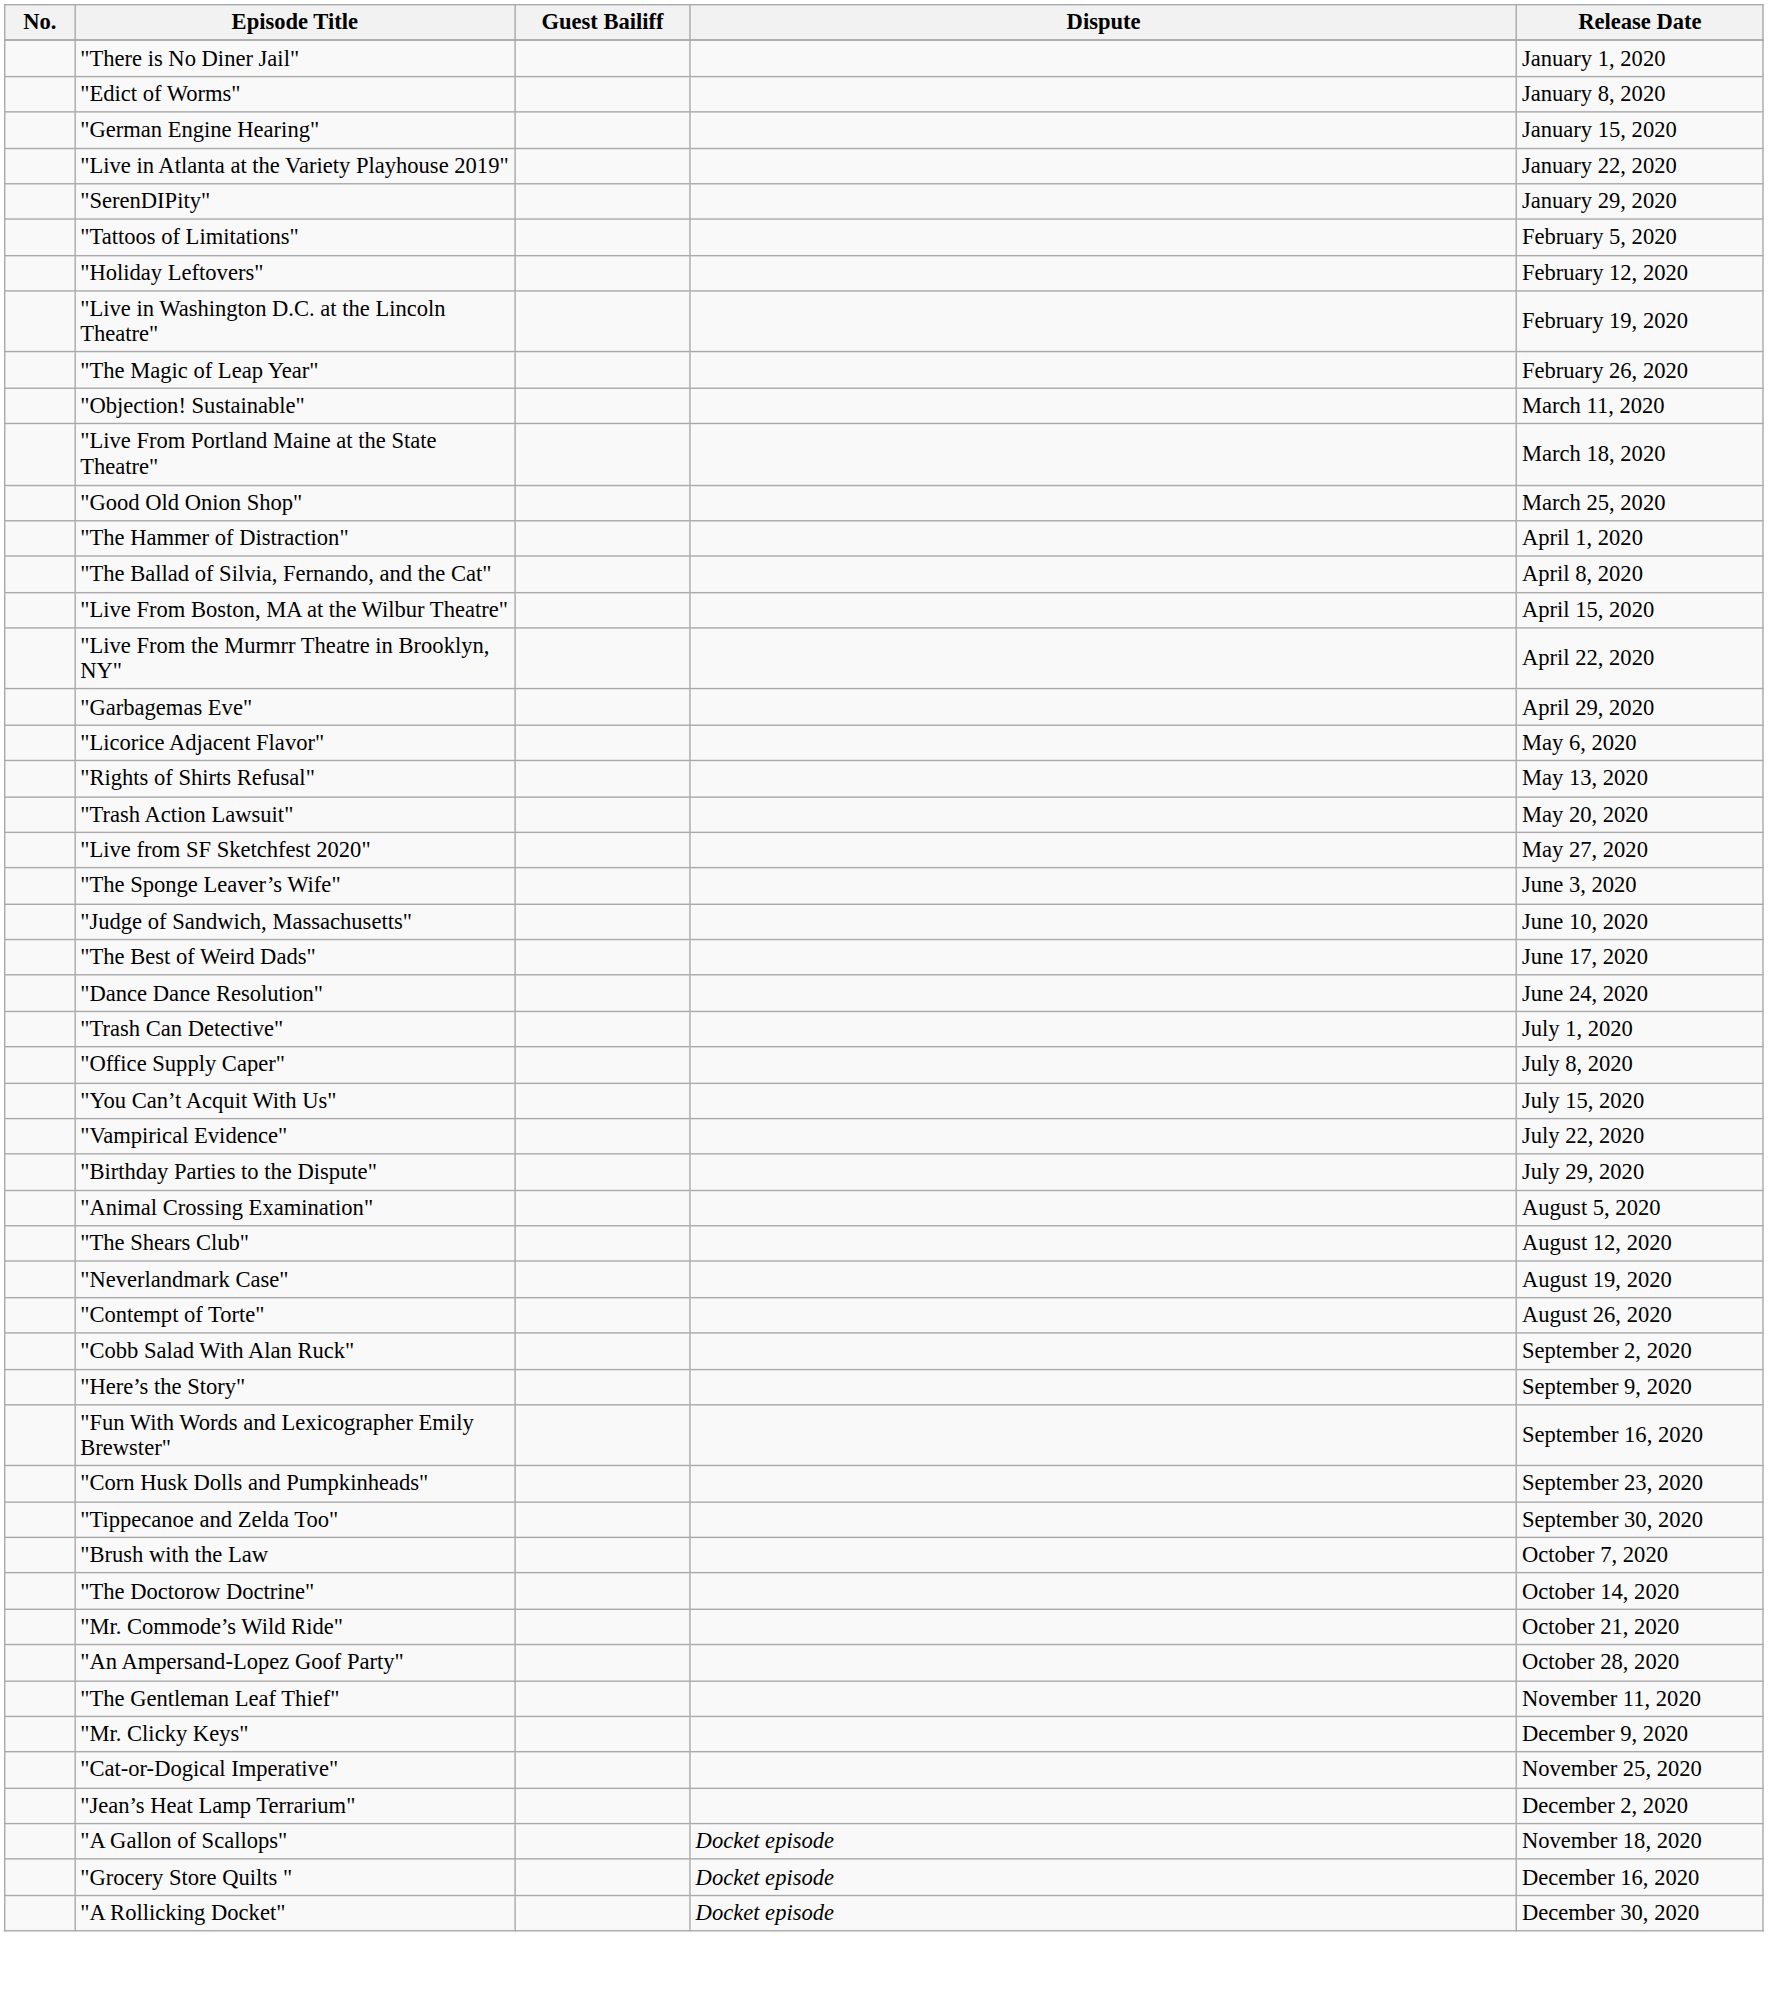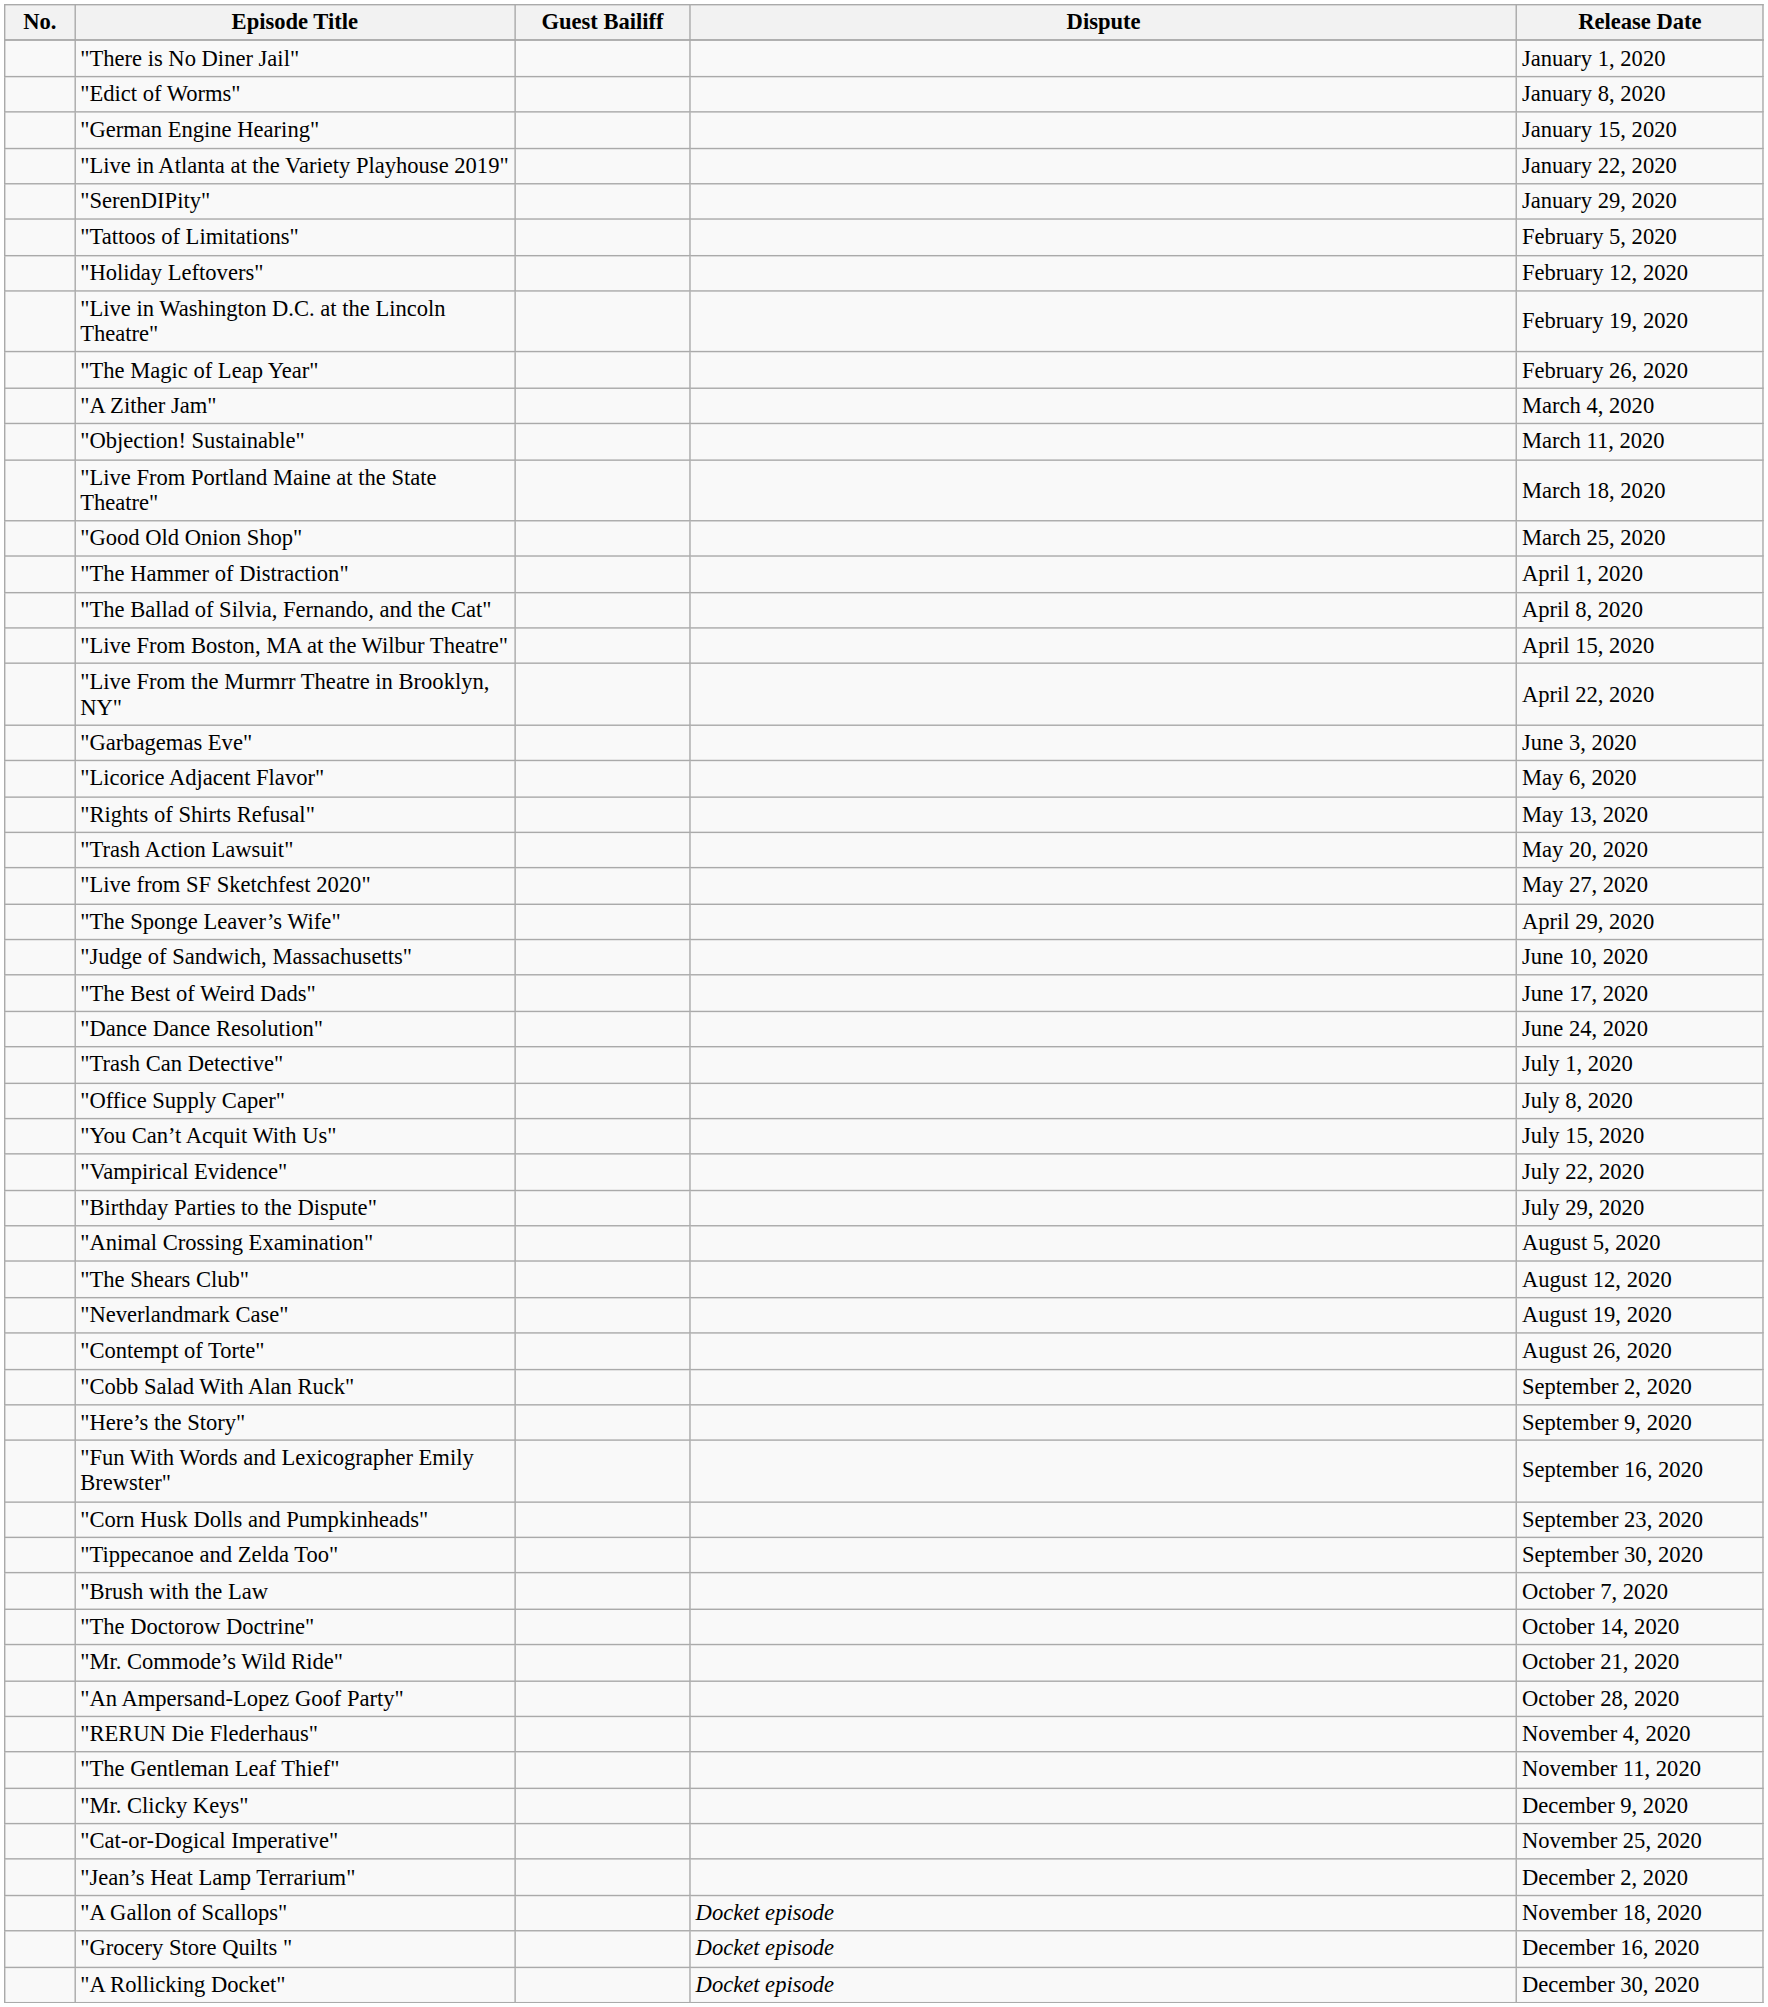+ row: "A Zither Jam" | March 4, 2020
"Garbagemas Eve" | Release Date: April 29, 2020 -> June 3, 2020
"The Sponge Leaver’s Wife" | Release Date: June 3, 2020 -> April 29, 2020
+ row: "RERUN Die Flederhaus" | November 4, 2020
